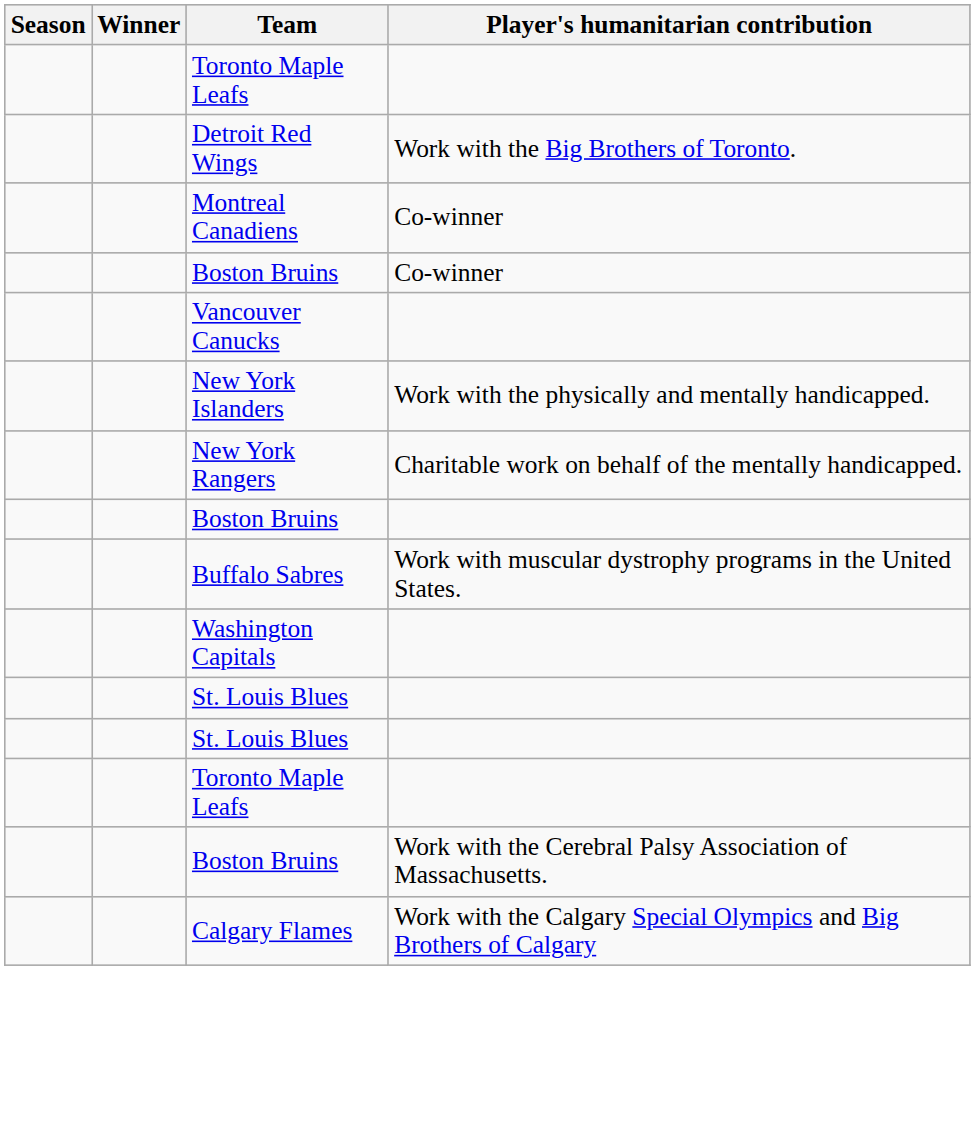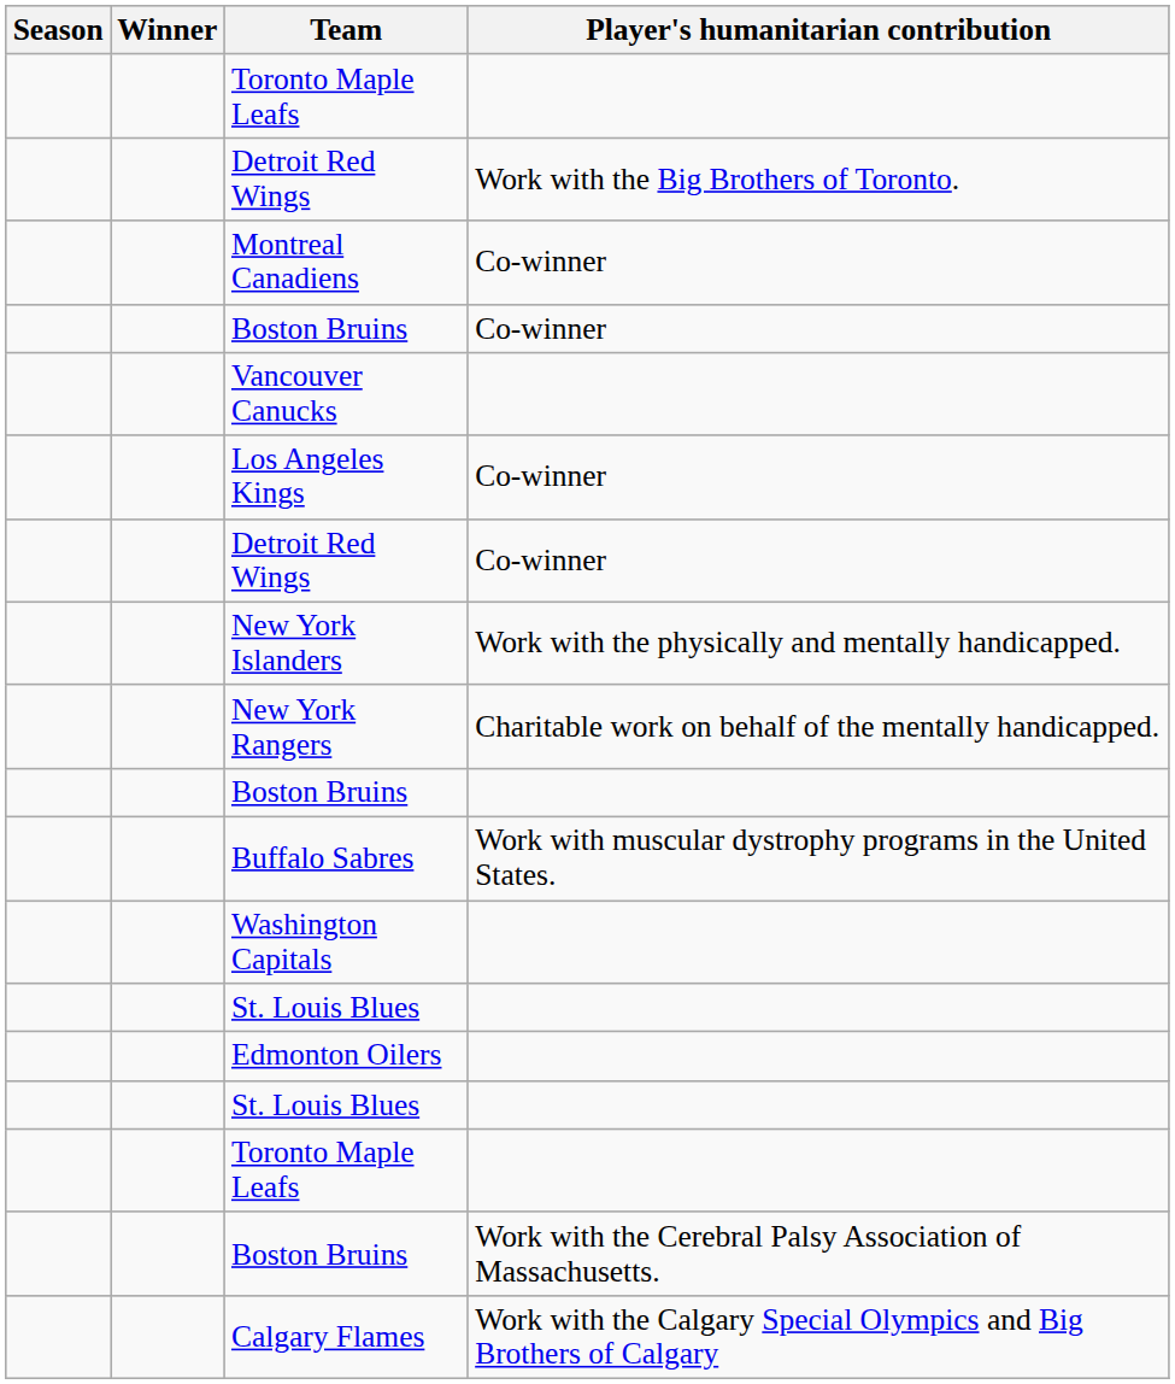+ row: Los Angeles Kings | Co-winner
+ row: Detroit Red Wings | Co-winner
+ row: Edmonton Oilers
